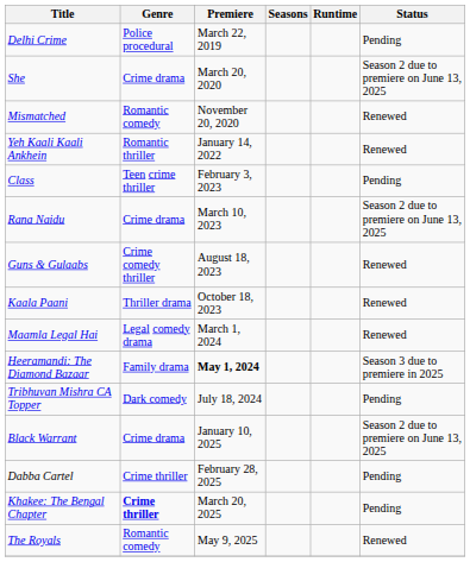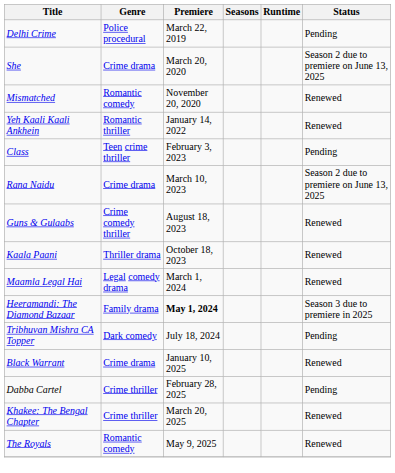Black Warrant | Status: Season 2 due to premiere on June 13, 2025 -> Renewed
Khakee: The Bengal Chapter | Genre: bold -> normal
Khakee: The Bengal Chapter | Status: Pending -> Renewed
